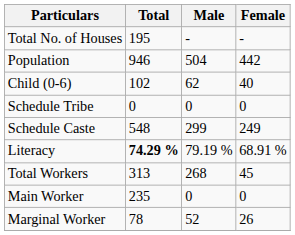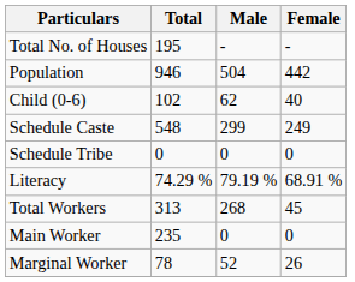rows swapped: Schedule Caste <-> Schedule Tribe
Literacy | Total: bold -> normal
